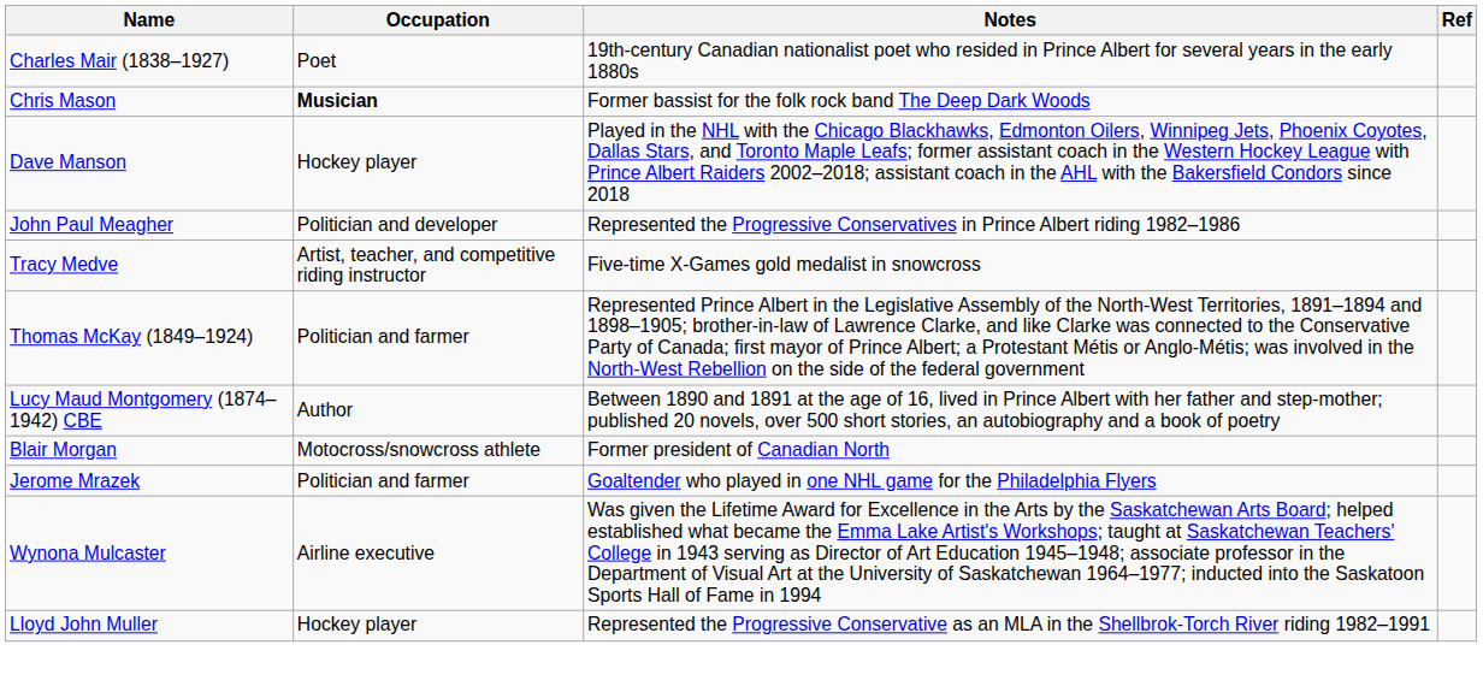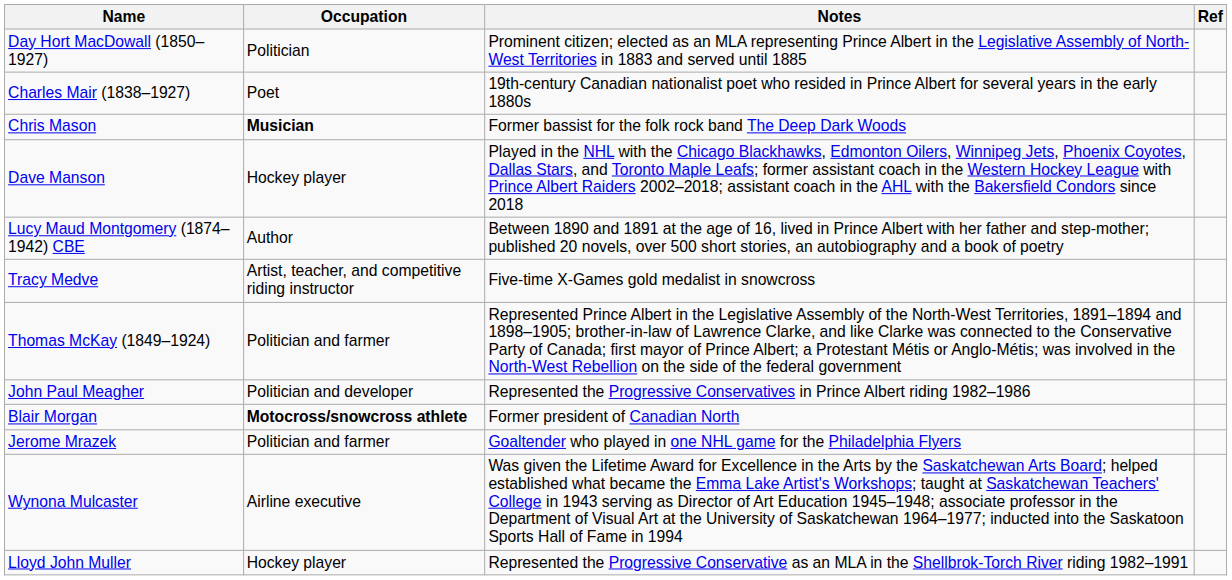+ row: Day Hort MacDowall (1850–1927) | Politician | Prominent citizen; elected as an MLA representing Prince Albert in the Legislative Assembly of North-West Territories in 1883 and served until 1885
rows swapped: John Paul Meagher <-> Lucy Maud Montgomery (1874–1942) CBE
Blair Morgan | Occupation: normal -> bold
